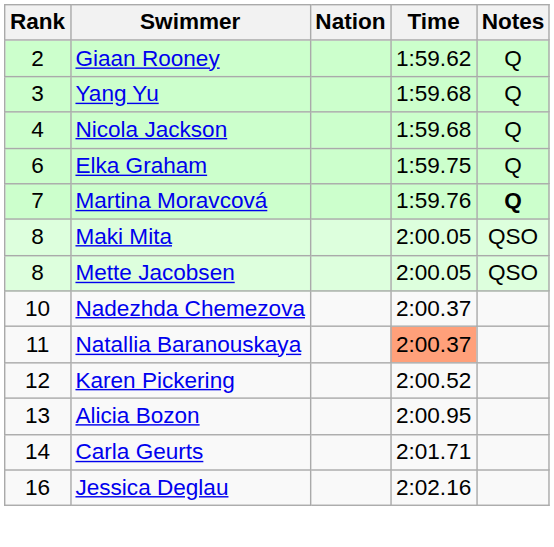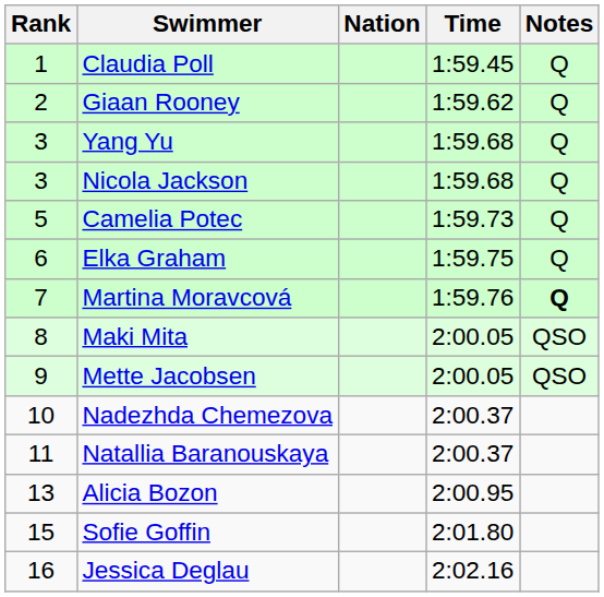+ row: 1 | Claudia Poll | 1:59.45 | Q
Nicola Jackson | Rank: 4 -> 3
+ row: 5 | Camelia Potec | 1:59.73 | Q
Mette Jacobsen | Rank: 8 -> 9
Natallia Baranouskaya | Time: lightsalmon background -> no background
- row: 12 | Karen Pickering | 2:00.52
- row: 14 | Carla Geurts | 2:01.71
+ row: 15 | Sofie Goffin | 2:01.80
